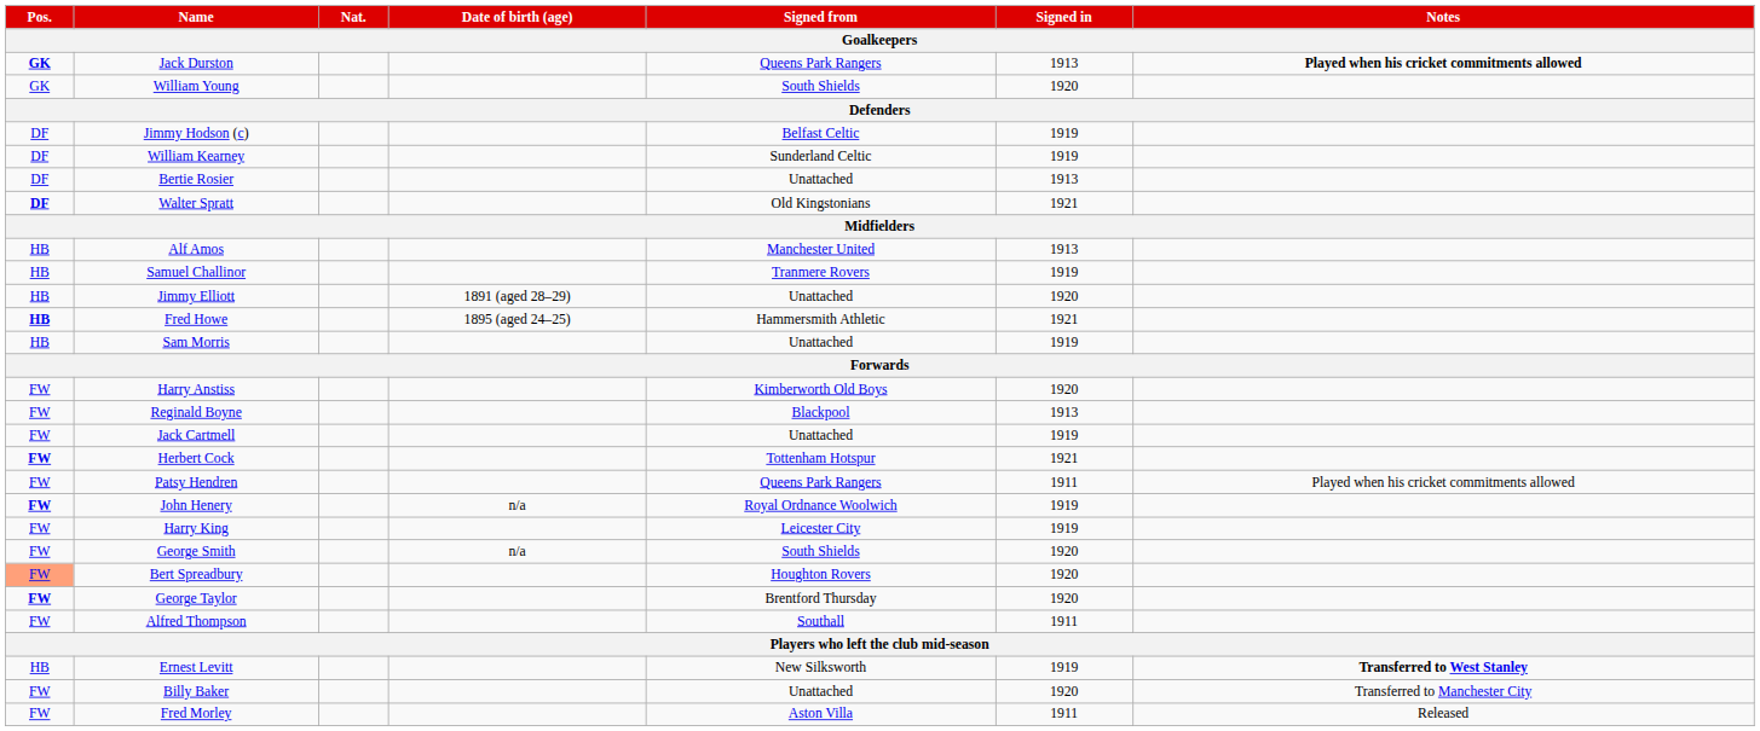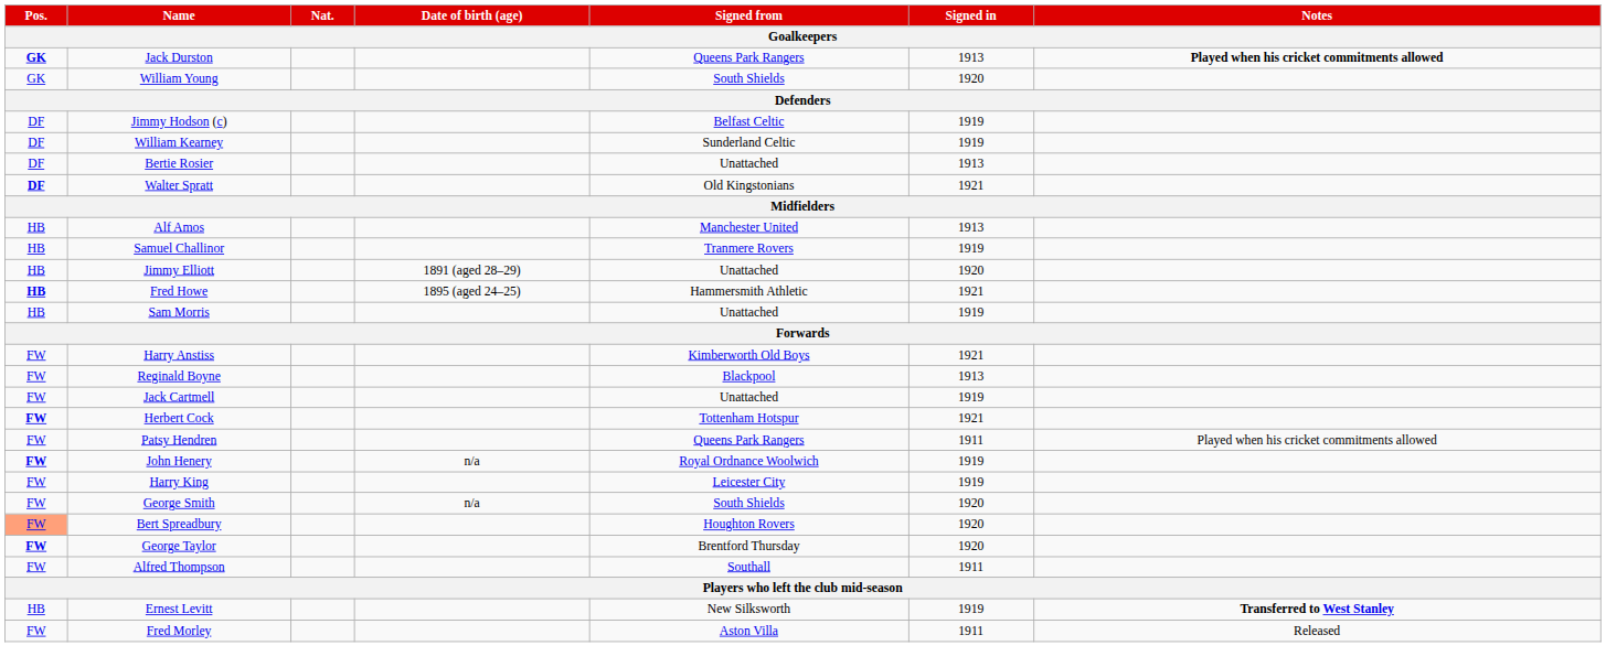Harry Anstiss | Signed in: 1920 -> 1921
- row: FW | Billy Baker | Unattached | 1920 | Transferred to Manchester City
